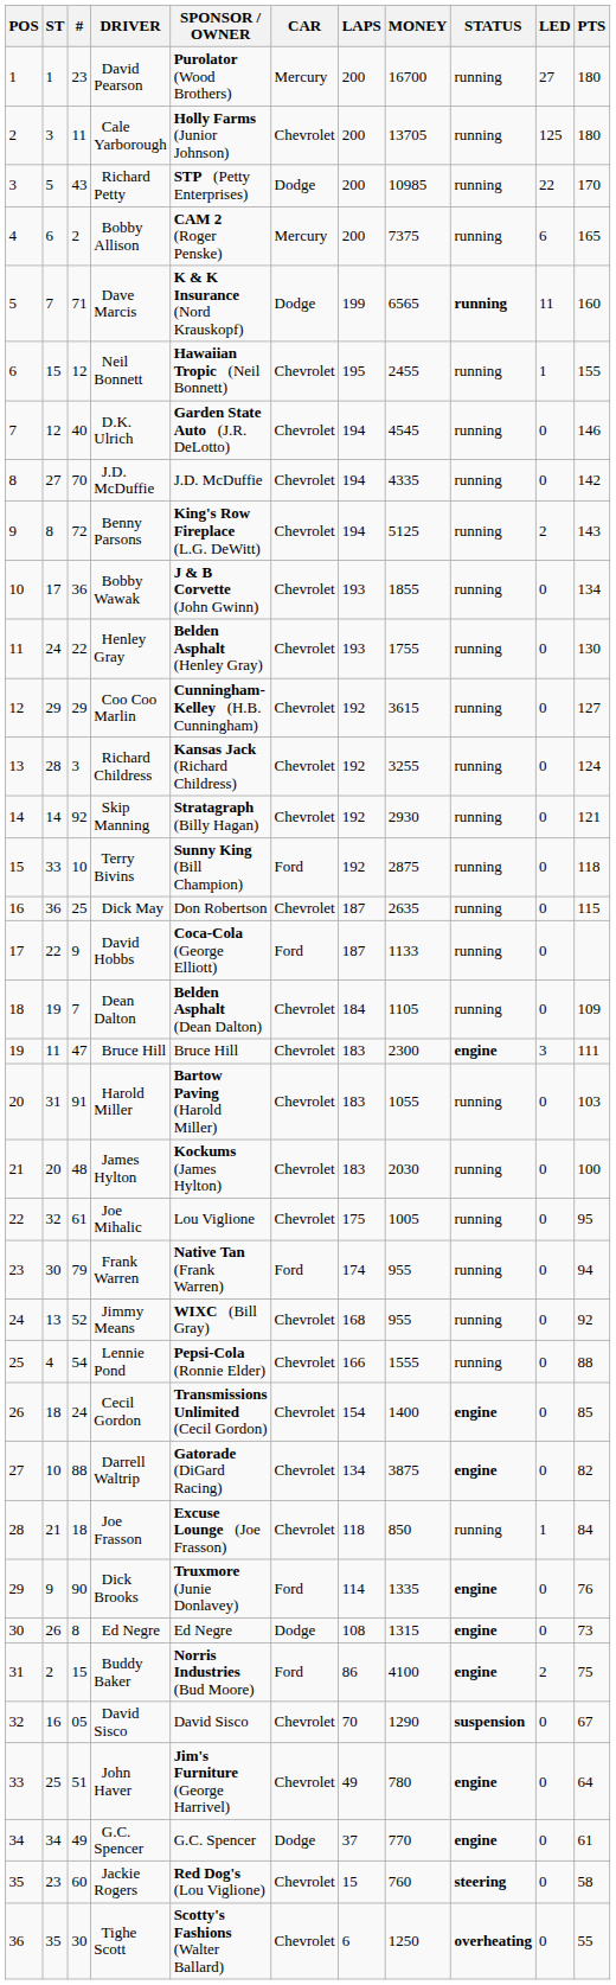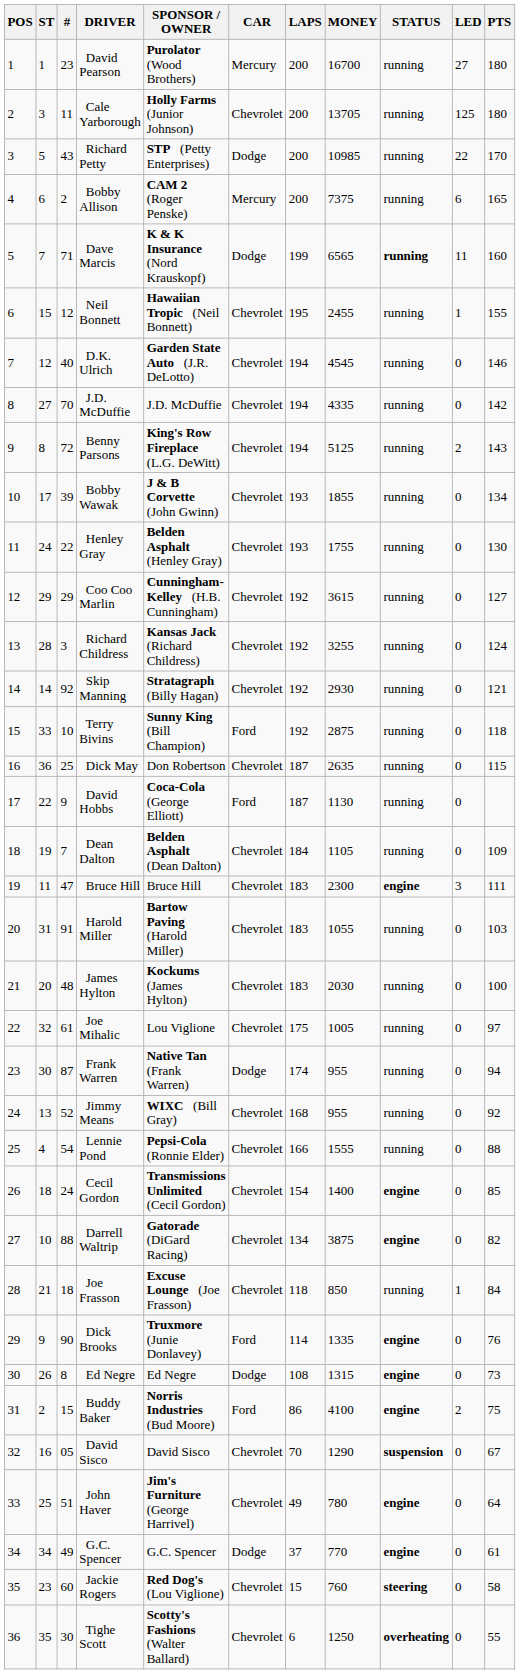Bobby Wawak | #: 36 -> 39
David Hobbs | MONEY: 1133 -> 1130
Joe Mihalic | PTS: 95 -> 97
Frank Warren | #: 79 -> 87
Frank Warren | CAR: Ford -> Dodge
